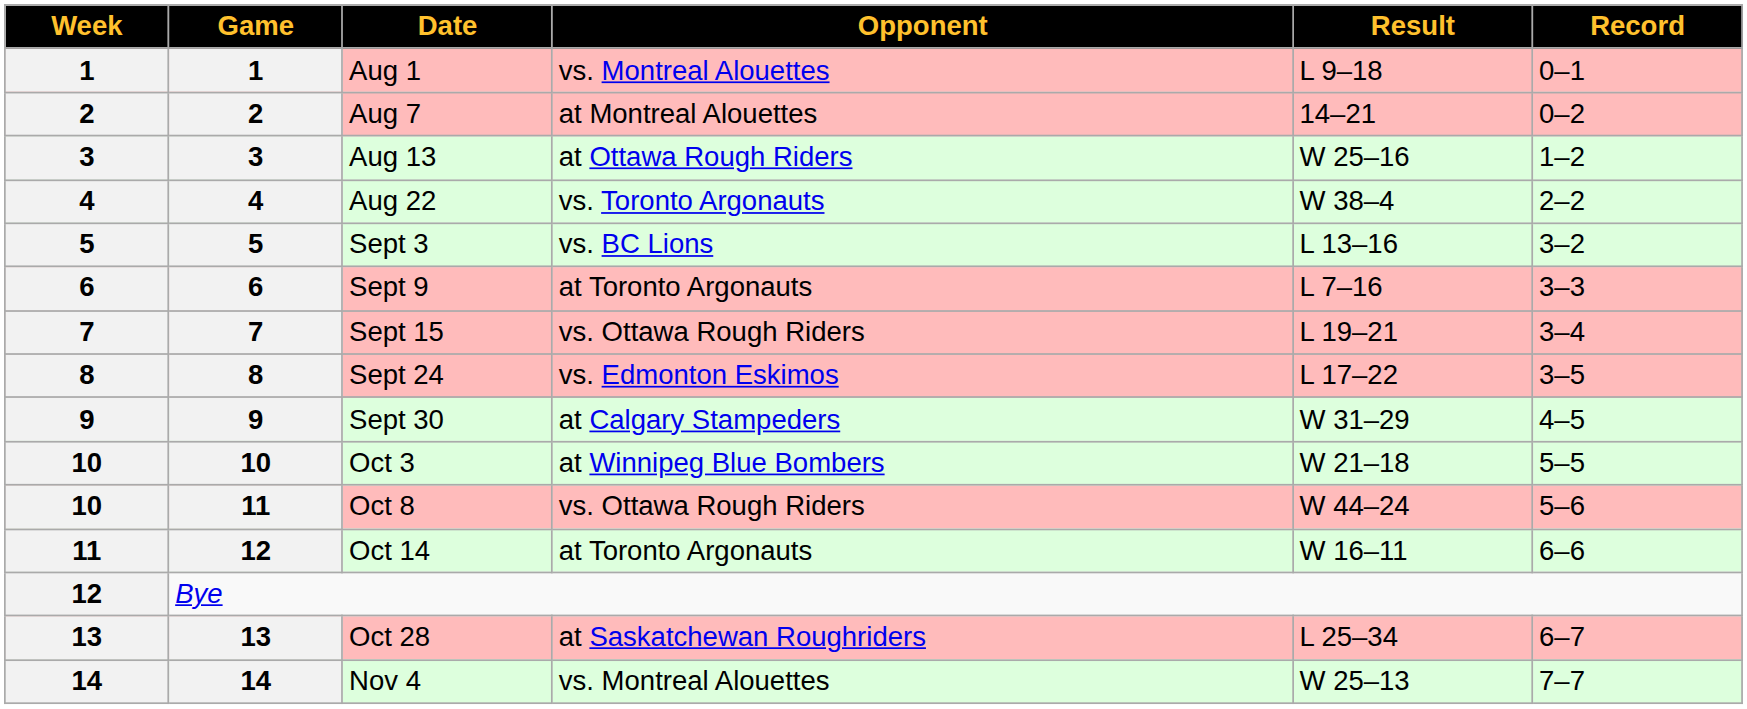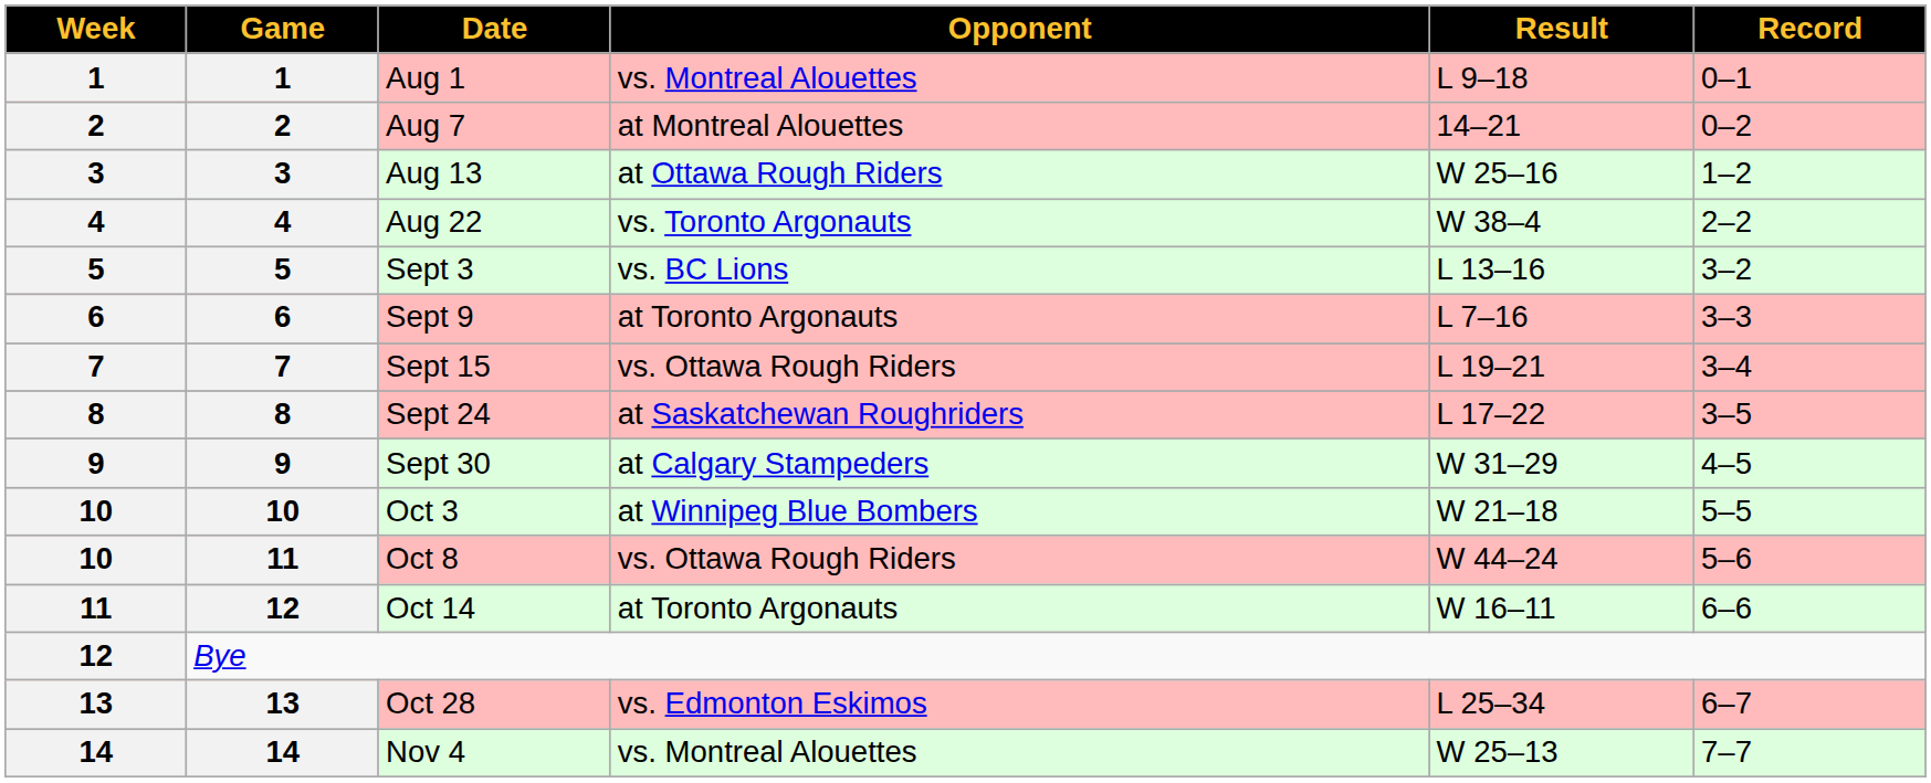Sept 24 | Opponent: vs. Edmonton Eskimos -> at Saskatchewan Roughriders
Oct 28 | Opponent: at Saskatchewan Roughriders -> vs. Edmonton Eskimos
